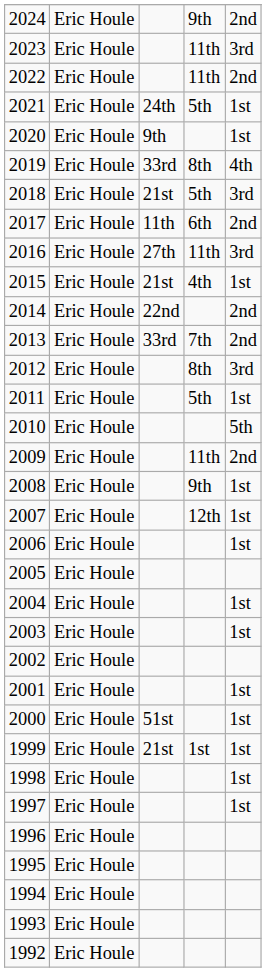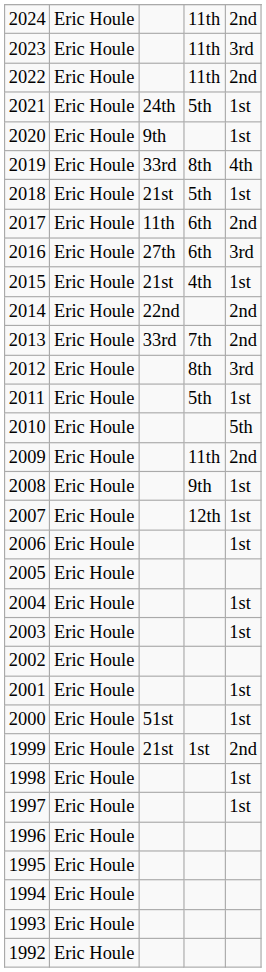2024 | column 4: 9th -> 11th
2018 | column 5: 3rd -> 1st
2016 | column 4: 11th -> 6th
1999 | column 5: 1st -> 2nd
